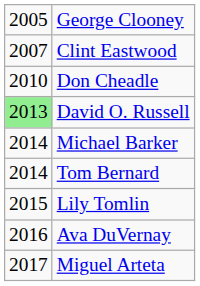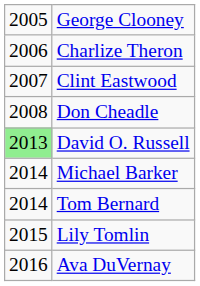+ row: 2006 | Charlize Theron
Don Cheadle | column 1: 2010 -> 2008
- row: 2017 | Miguel Arteta
